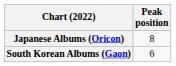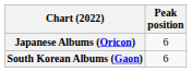Japanese Albums (Oricon) | Peak position: 8 -> 6
